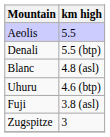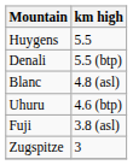- row: Aeolis | 5.5
+ row: Huygens | 5.5
